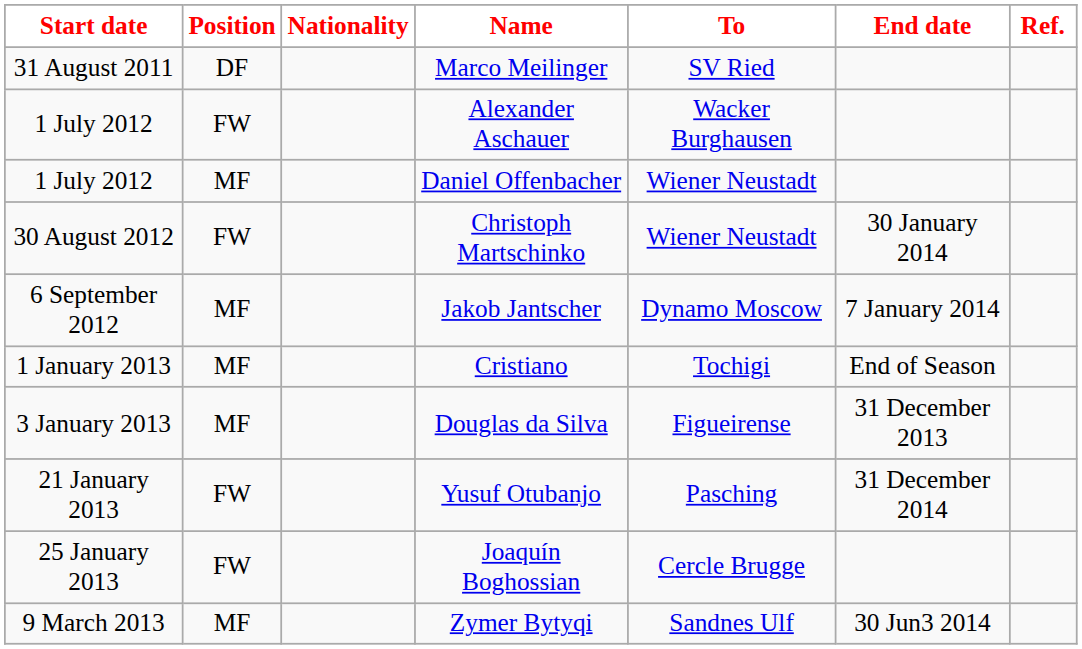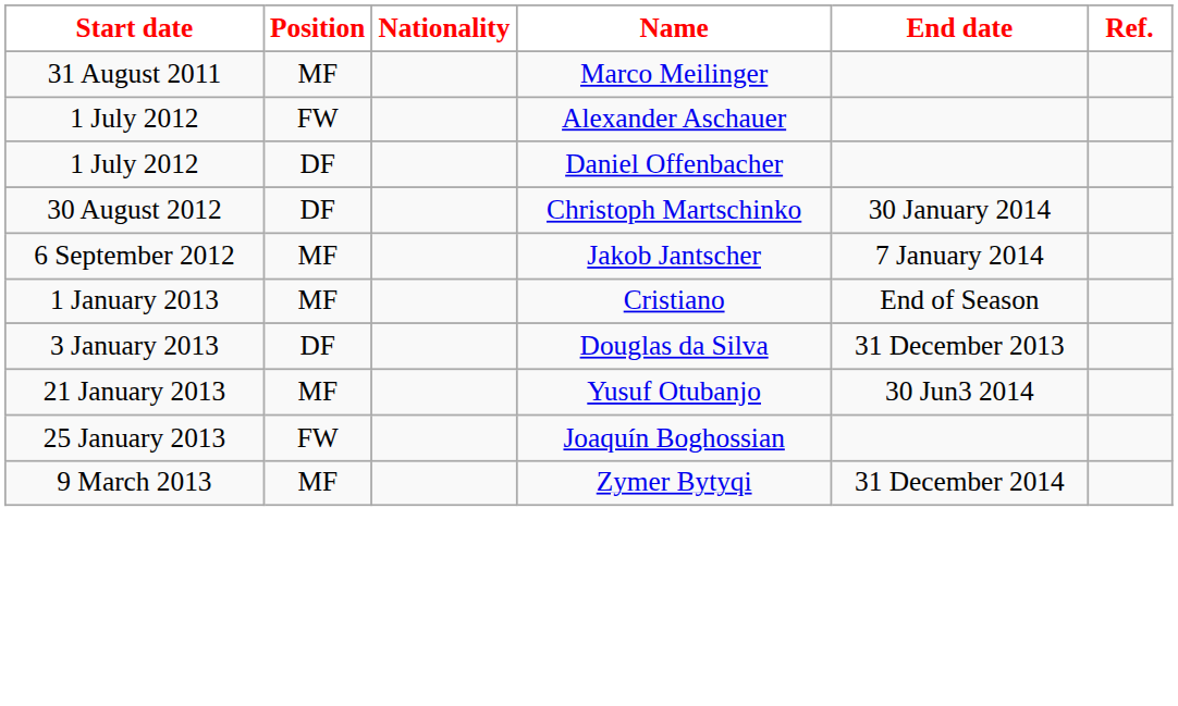- column: To | SV Ried | Wacker Burghausen | Wiener Neustadt | Wiener Neustadt | Dynamo Moscow | Tochigi | Figueirense | Pasching | Cercle Brugge | Sandnes Ulf
Marco Meilinger | Position: DF -> MF
Daniel Offenbacher | Position: MF -> DF
Christoph Martschinko | Position: FW -> DF
Douglas da Silva | Position: MF -> DF
Yusuf Otubanjo | Position: FW -> MF
Yusuf Otubanjo | End date: 31 December 2014 -> 30 Jun3 2014
Zymer Bytyqi | End date: 30 Jun3 2014 -> 31 December 2014
